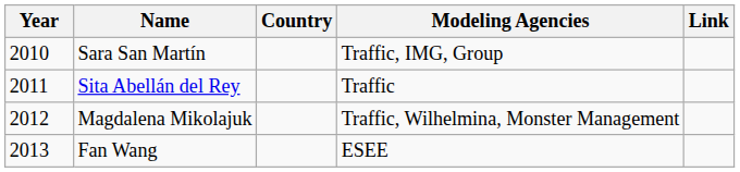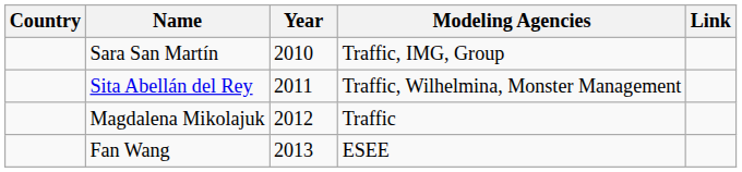columns swapped: Year <-> Country
Sita Abellán del Rey | Modeling Agencies: Traffic -> Traffic, Wilhelmina, Monster Management
Magdalena Mikolajuk | Modeling Agencies: Traffic, Wilhelmina, Monster Management -> Traffic
